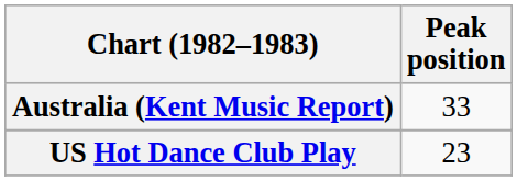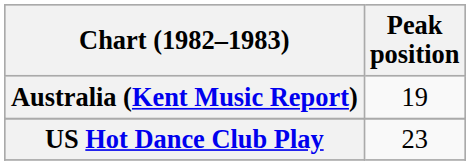Australia (Kent Music Report) | Peak position: 33 -> 19
